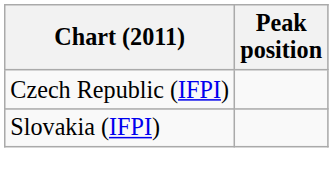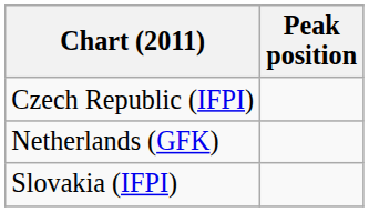+ row: Netherlands (GFK)
